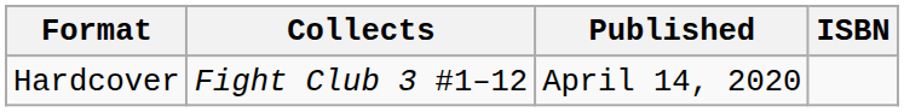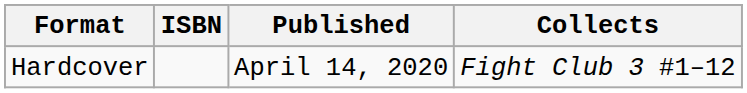columns swapped: Collects <-> ISBN
